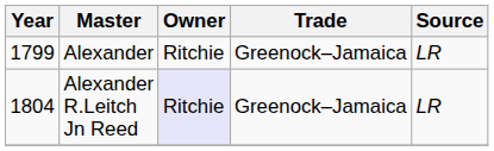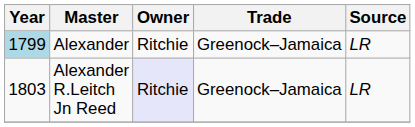Alexander | Year: no background -> lightblue background
Alexander R.Leitch Jn Reed | Year: 1804 -> 1803
